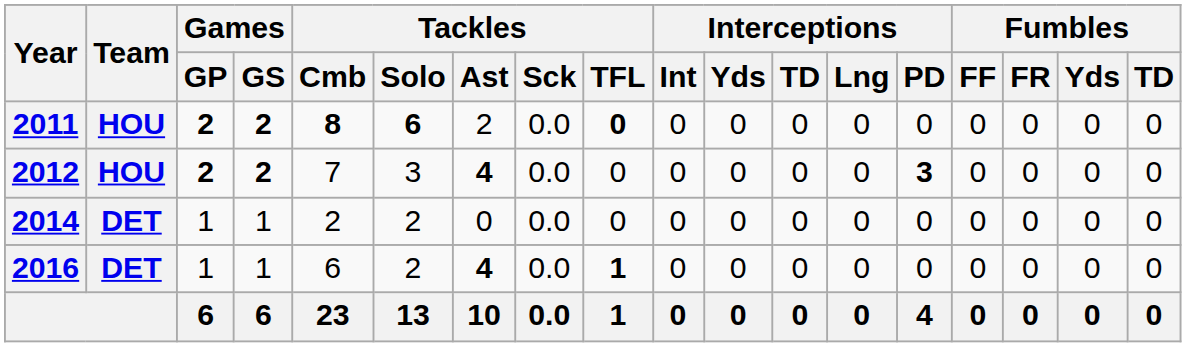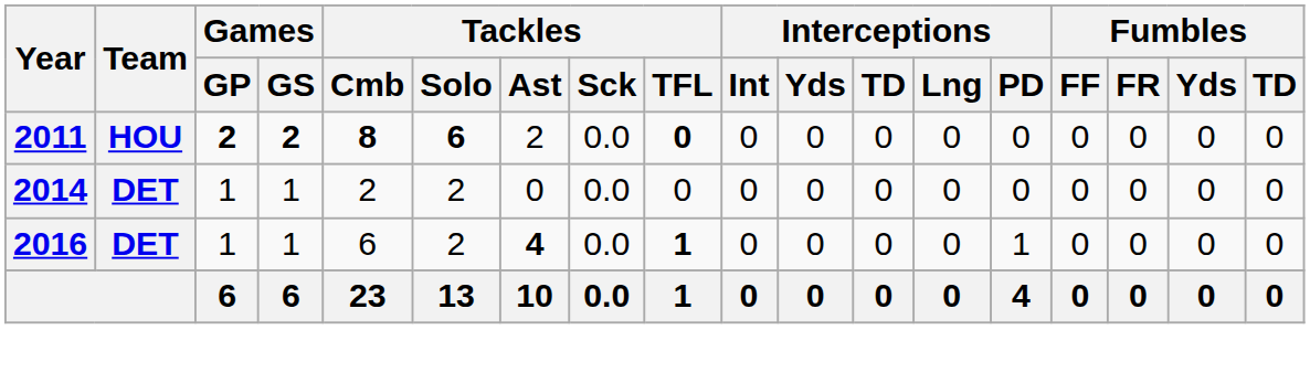- row: 2012 | HOU | 2 | 2 | 7 | 3 | 4 | 0.0 | 0 | 0 | 0 | 0 | 0 | 3 | 0 | 0 | 0 | 0
2016 | Interceptions / PD: 0 -> 1
